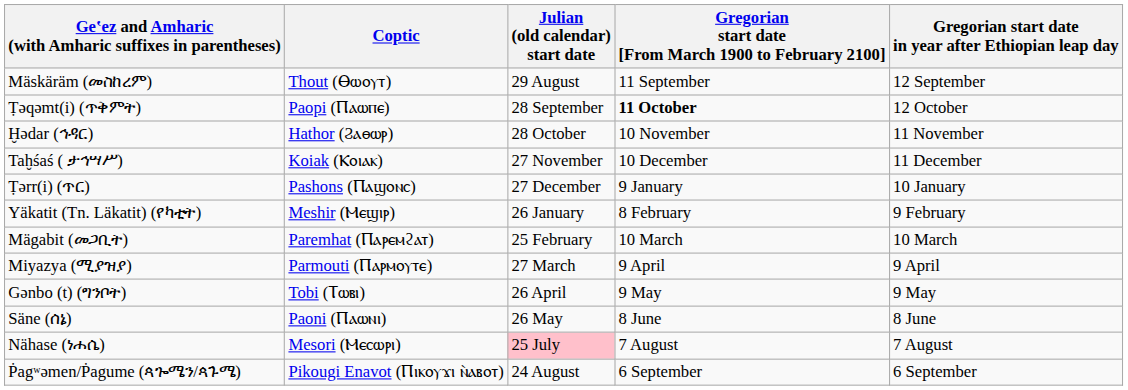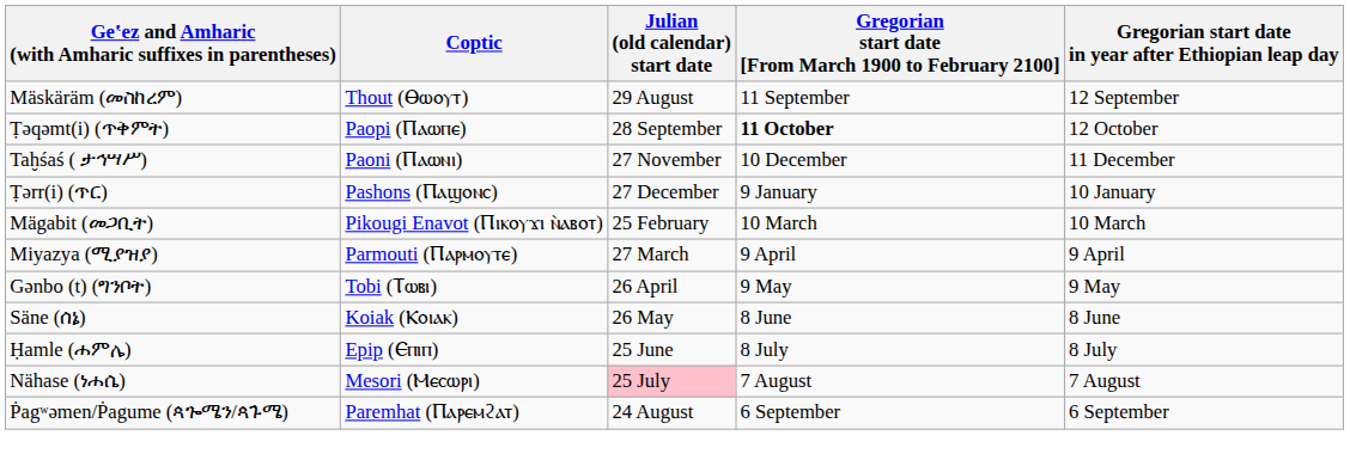- row: Ḫədar (ኅዳር) | Hathor (Ϩⲁⲑⲱⲣ) | 28 October | 10 November | 11 November
Taḫśaś ( ታኅሣሥ) | Coptic: Koiak (Ⲕⲟⲓⲁⲕ) -> Paoni (Ⲡⲁⲱⲛⲓ)
- row: Yäkatit (Tn. Läkatit) (የካቲት) | Meshir (Ⲙⲉϣⲓⲣ) | 26 January | 8 February | 9 February
Mägabit (መጋቢት) | Coptic: Paremhat (Ⲡⲁⲣⲉⲙϩⲁⲧ) -> Pikougi Enavot (Ⲡⲓⲕⲟⲩϫⲓ ⲛ̀ⲁⲃⲟⲧ)
Säne (ሰኔ) | Coptic: Paoni (Ⲡⲁⲱⲛⲓ) -> Koiak (Ⲕⲟⲓⲁⲕ)
+ row: Ḥamle (ሐምሌ) | Epip (Ⲉⲡⲓⲡ) | 25 June | 8 July | 8 July
Ṗagʷəmen/Ṗagume (ጳጐሜን/ጳጉሜ) | Coptic: Pikougi Enavot (Ⲡⲓⲕⲟⲩϫⲓ ⲛ̀ⲁⲃⲟⲧ) -> Paremhat (Ⲡⲁⲣⲉⲙϩⲁⲧ)
